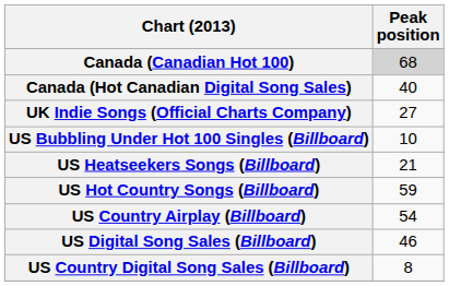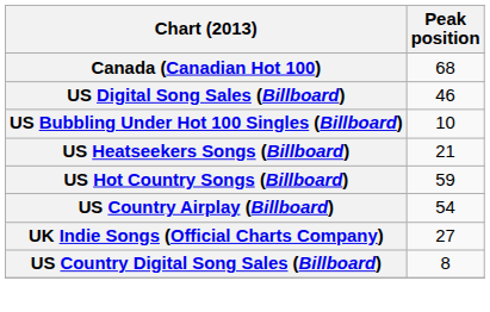Canada (Canadian Hot 100) | Peak position: lightgrey background -> no background
- row: Canada (Hot Canadian Digital Song Sales) | 40
rows swapped: UK Indie Songs (Official Charts Company) <-> US Digital Song Sales (Billboard)
